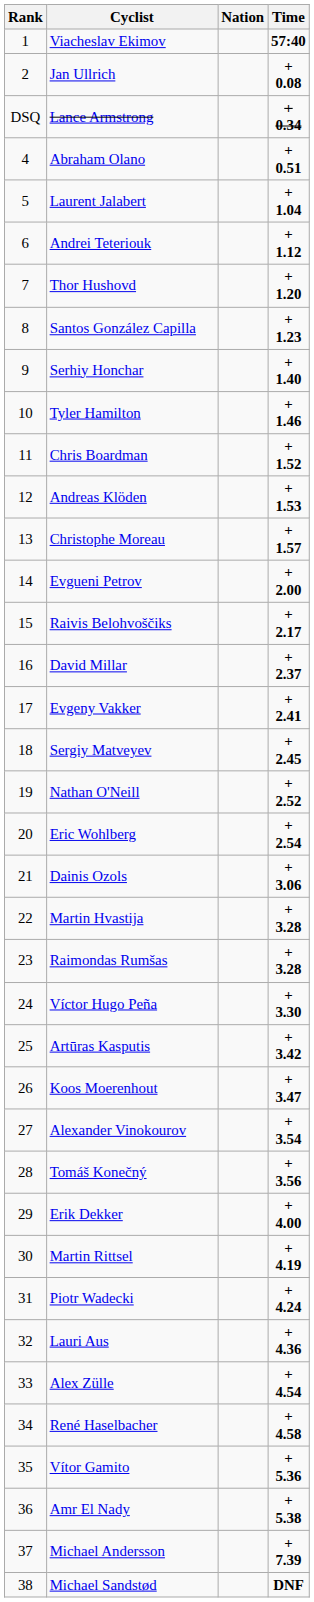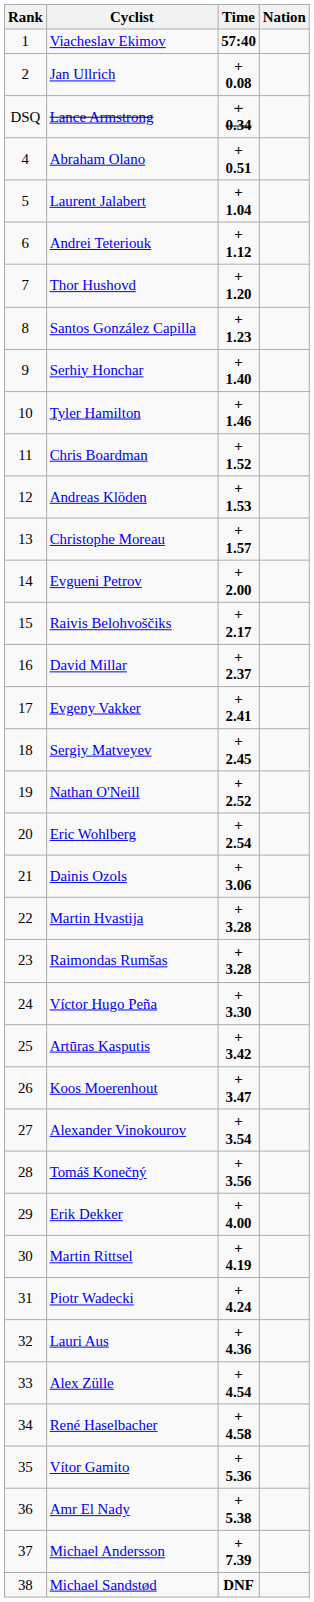columns swapped: Nation <-> Time
